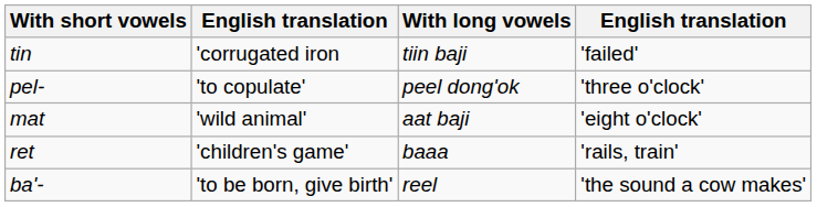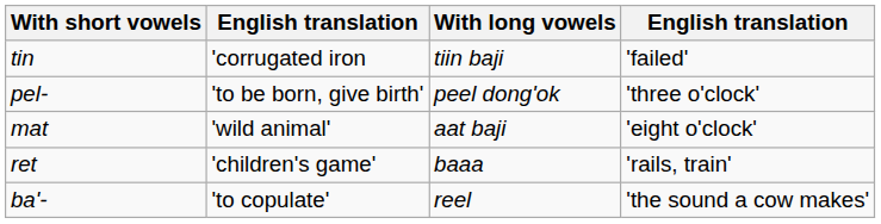pel- | column 2: 'to copulate' -> 'to be born, give birth'
ba'- | column 2: 'to be born, give birth' -> 'to copulate'
